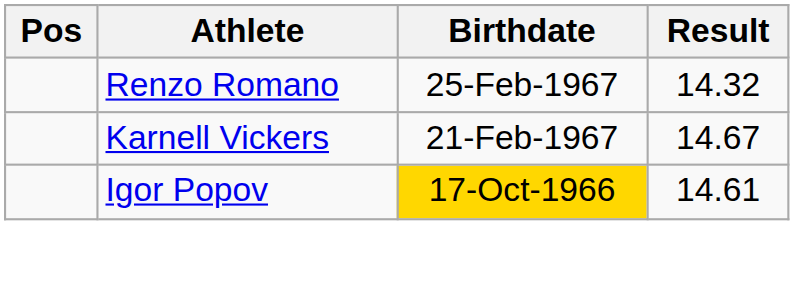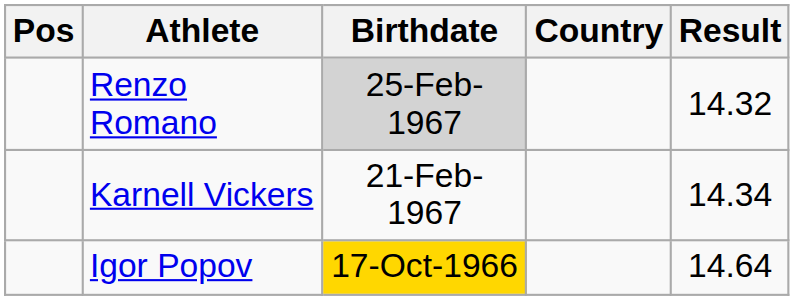+ column: Country
Renzo Romano | Birthdate: no background -> lightgrey background
Karnell Vickers | Result: 14.67 -> 14.34
Igor Popov | Result: 14.61 -> 14.64
